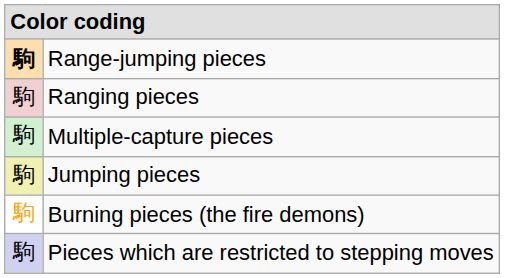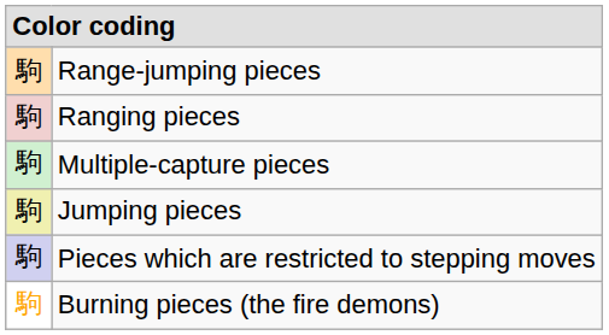Range-jumping pieces | column 1: bold -> normal
rows swapped: Pieces which are restricted to stepping moves <-> Burning pieces (the fire demons)
